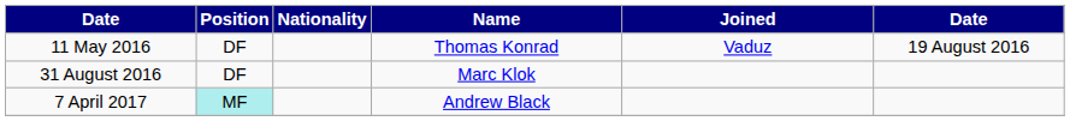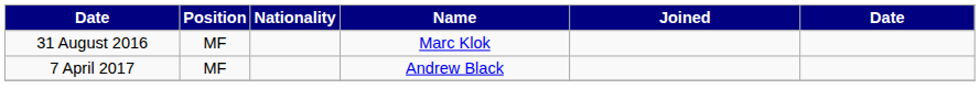- row: 11 May 2016 | DF | Thomas Konrad | Vaduz | 19 August 2016
31 August 2016 | Position: DF -> MF
7 April 2017 | Position: paleturquoise background -> no background
